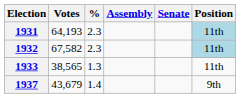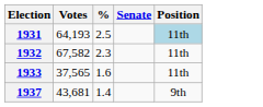- column: Assembly
1931 | %: 2.3 -> 2.5
1932 | Position: lightblue background -> no background
1933 | Votes: 38,565 -> 37,565
1933 | %: 1.3 -> 1.6
1937 | Votes: 43,679 -> 43,681
